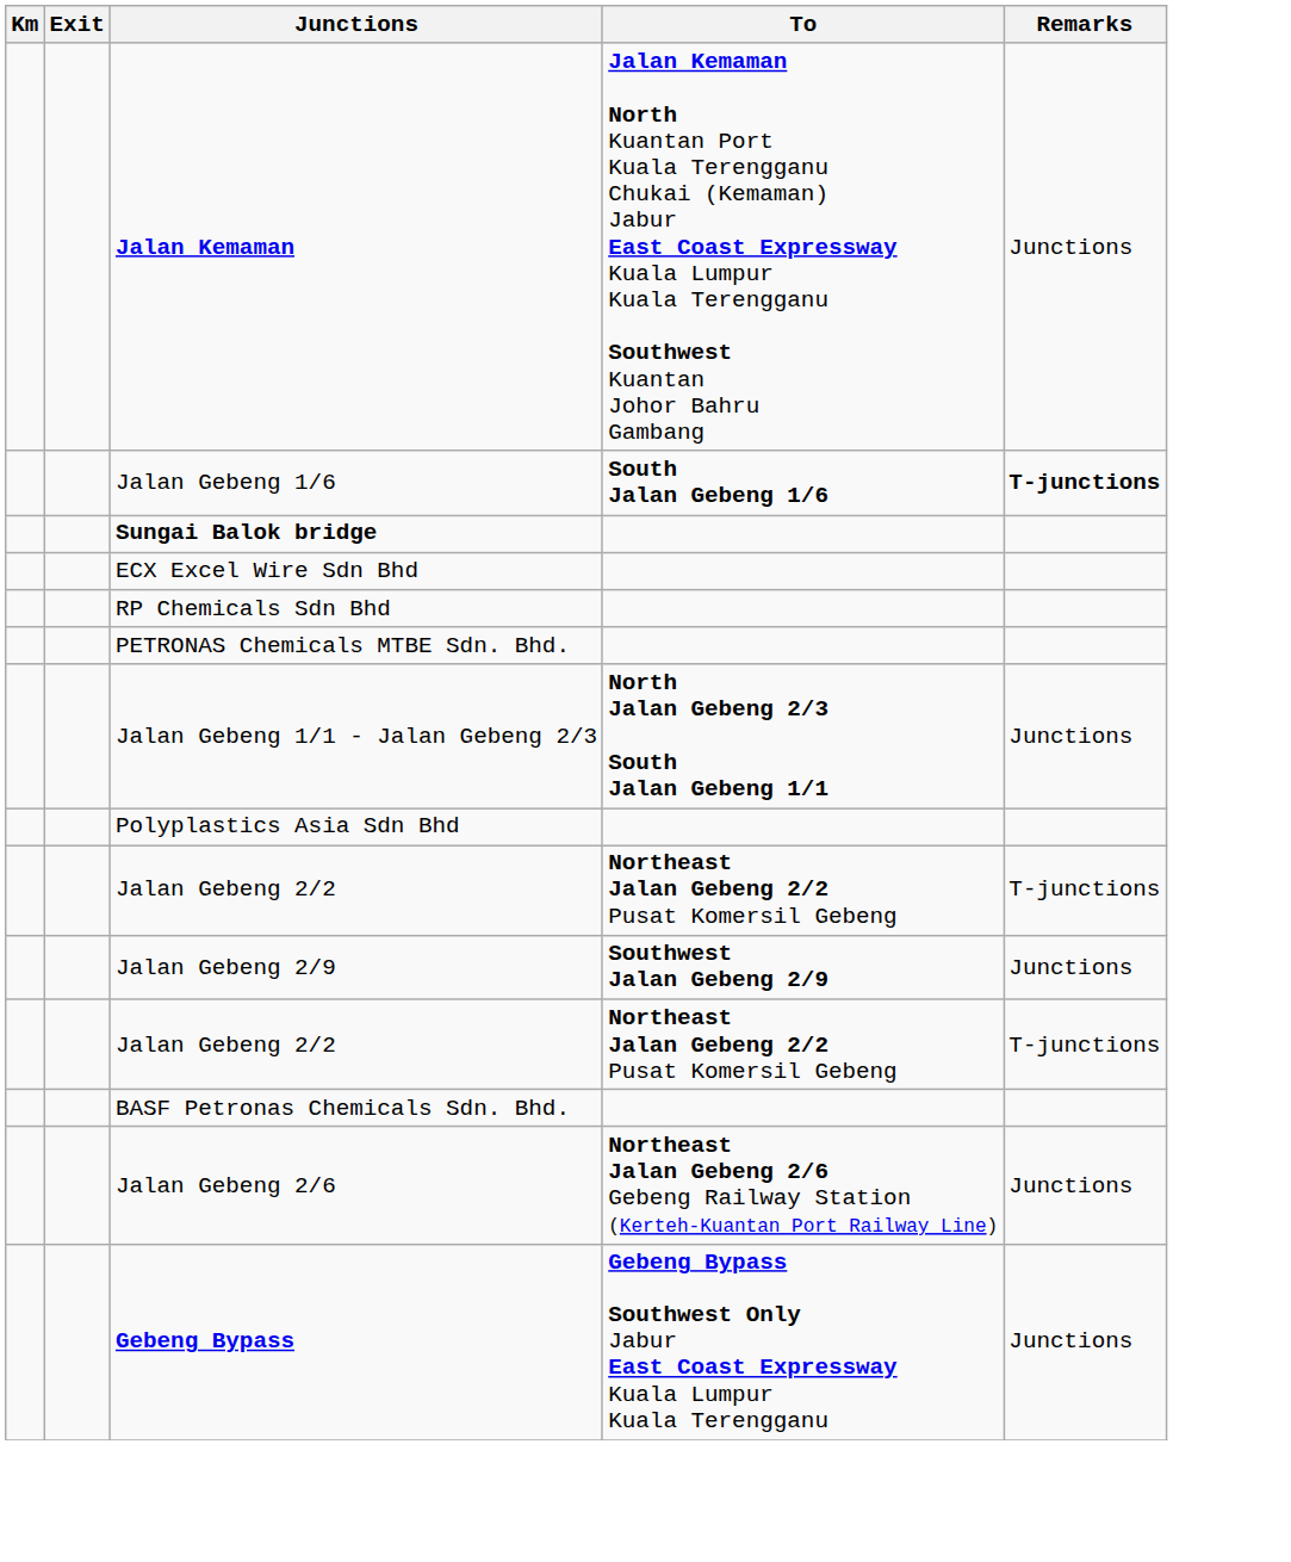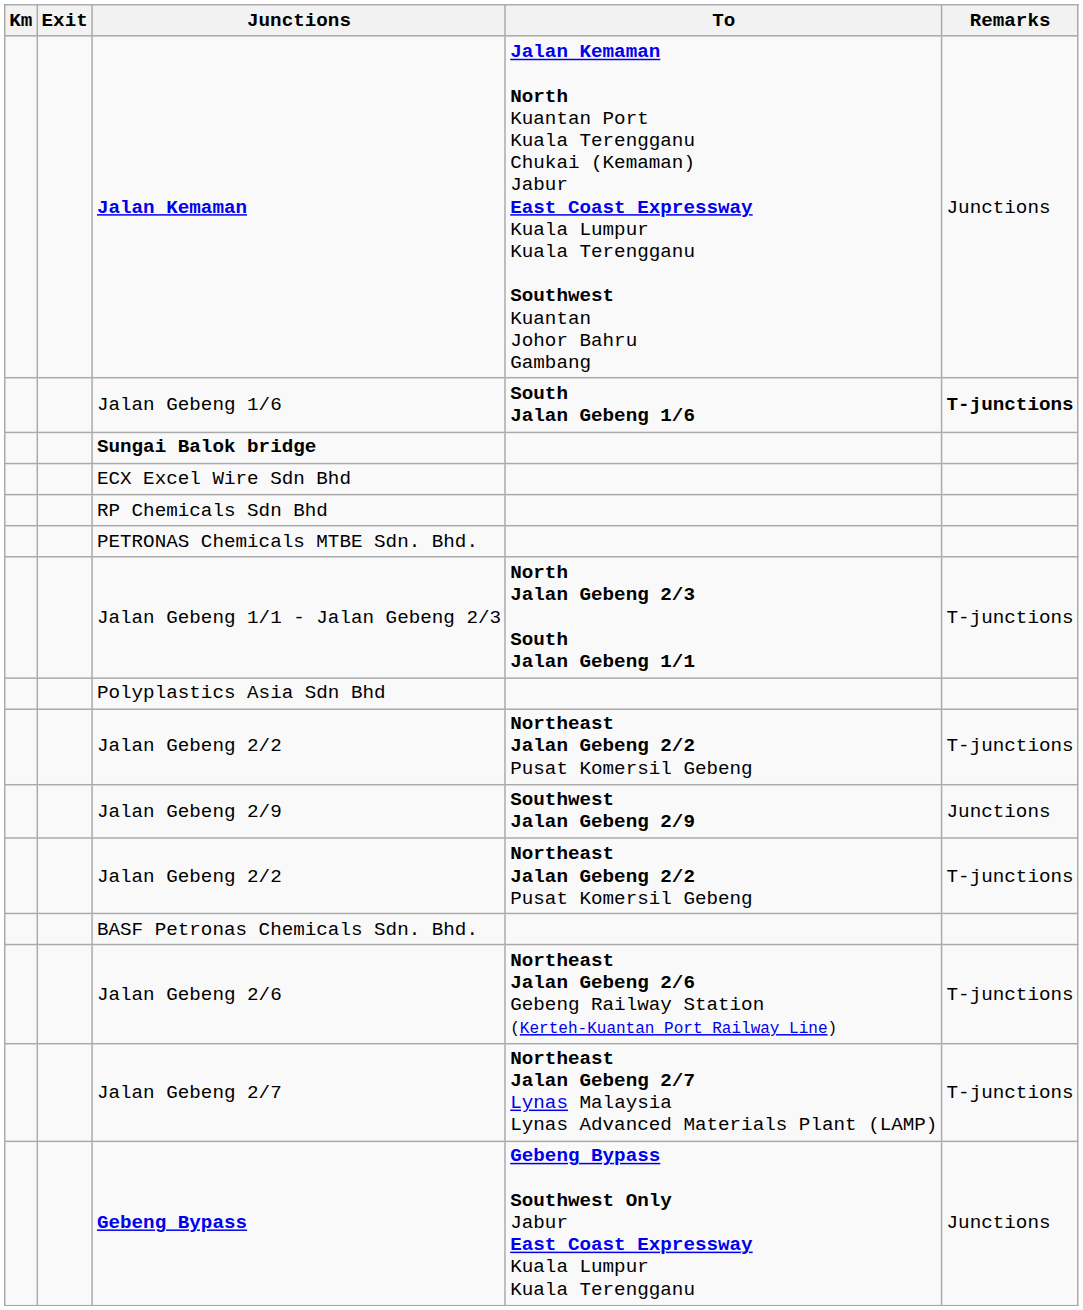Jalan Gebeng 1/1 - Jalan Gebeng 2/3 | Remarks: Junctions -> T-junctions
Jalan Gebeng 2/6 | Remarks: Junctions -> T-junctions
+ row: Jalan Gebeng 2/7 | Northeast Jalan Gebeng 2/7 Lynas Malaysia Lynas Advanced Materials Plant (LAMP) | T-junctions
